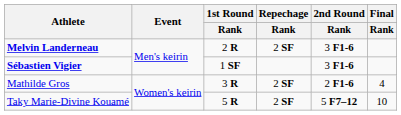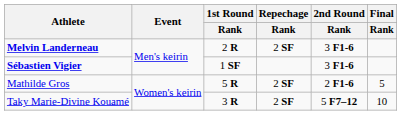Mathilde Gros | 1st Round / Rank: 3 R -> 5 R
Mathilde Gros | Final / Rank: 4 -> 5
Taky Marie-Divine Kouamé | 1st Round / Rank: 5 R -> 3 R
